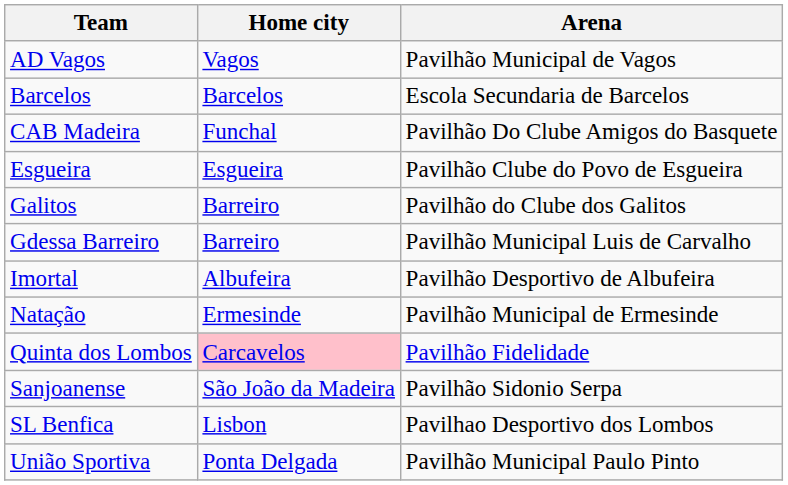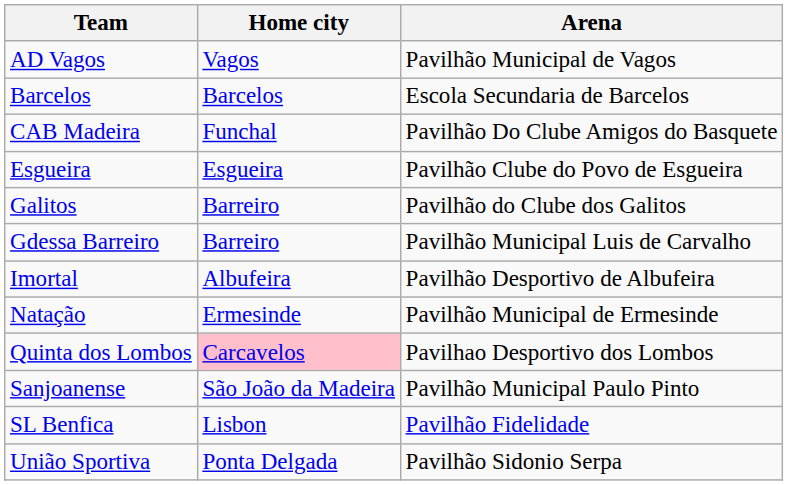Quinta dos Lombos | Arena: Pavilhão Fidelidade -> Pavilhao Desportivo dos Lombos
Sanjoanense | Arena: Pavilhão Sidonio Serpa -> Pavilhão Municipal Paulo Pinto
SL Benfica | Arena: Pavilhao Desportivo dos Lombos -> Pavilhão Fidelidade
União Sportiva | Arena: Pavilhão Municipal Paulo Pinto -> Pavilhão Sidonio Serpa
